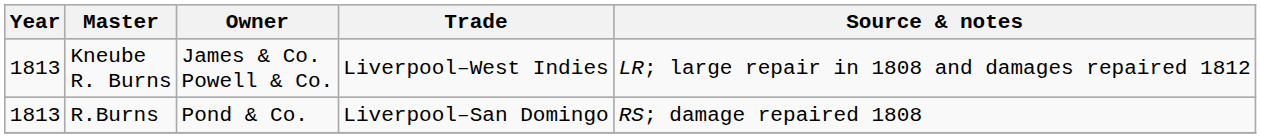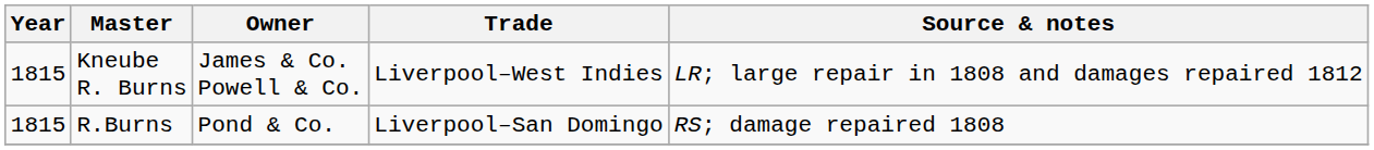Kneube R. Burns | Year: 1813 -> 1815
R.Burns | Year: 1813 -> 1815
